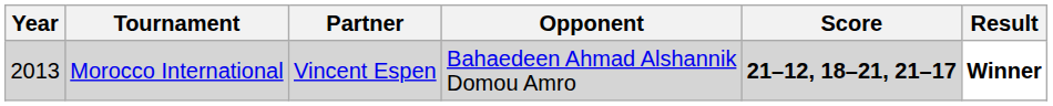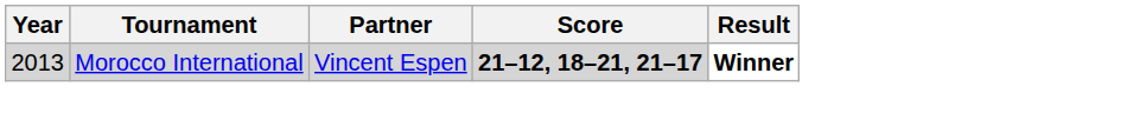- column: Opponent | Bahaedeen Ahmad Alshannik Domou Amro
